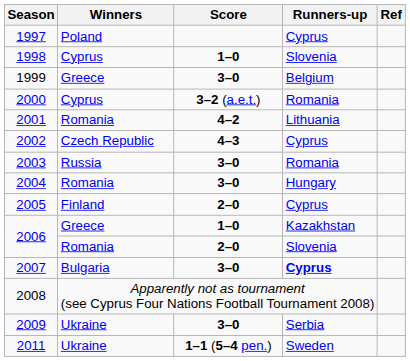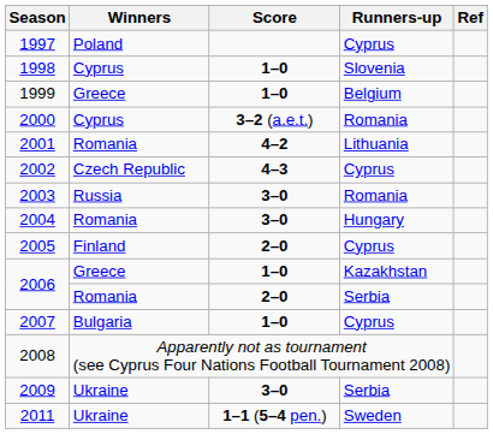1999 | Score: 3–0 -> 1–0
2006 / Romania | Runners-up: Slovenia -> Serbia
2007 | Score: 3–0 -> 1–0
2007 | Runners-up: bold -> normal
